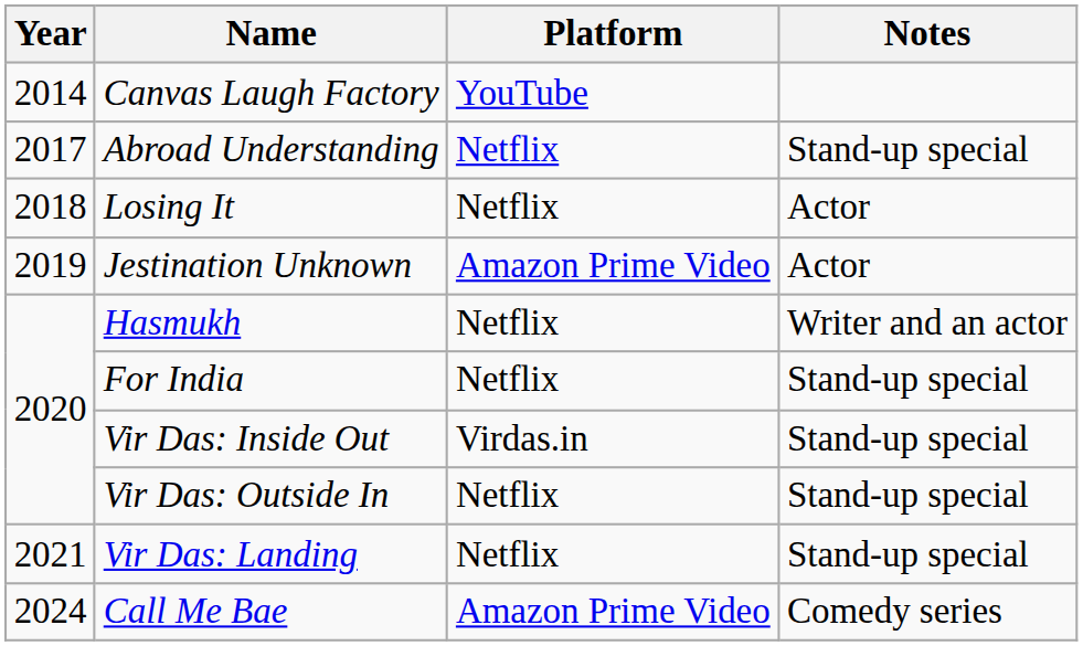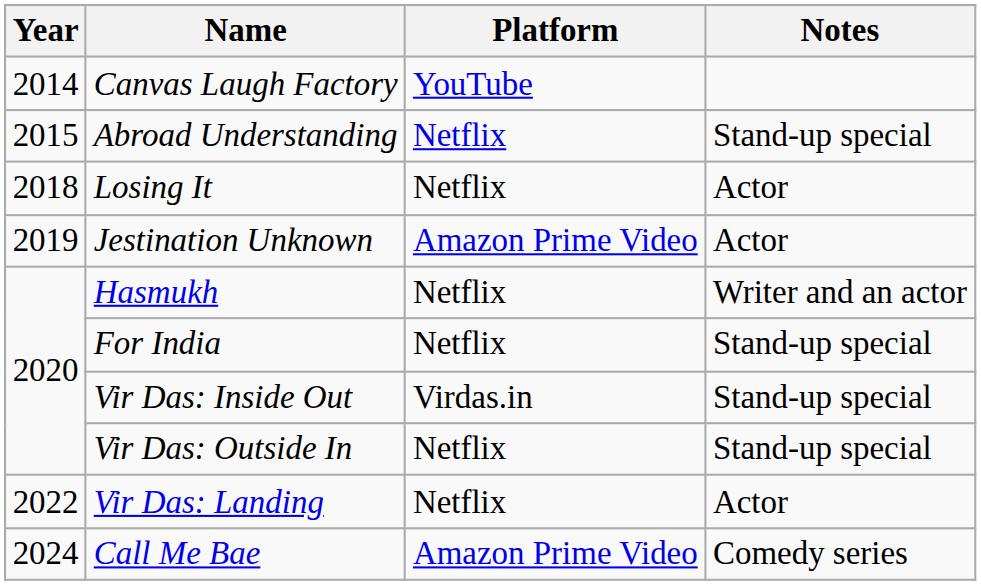Abroad Understanding | Year: 2017 -> 2015
Vir Das: Landing | Year: 2021 -> 2022
Vir Das: Landing | Notes: Stand-up special -> Actor
